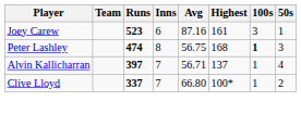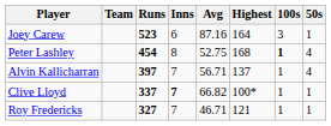Joey Carew | Highest: 161 -> 164
Peter Lashley | Runs: 474 -> 454
Peter Lashley | Avg: 56.75 -> 52.75
Peter Lashley | 50s: 3 -> 4
Clive Lloyd | Inns: normal -> bold
Clive Lloyd | Avg: 66.80 -> 66.82
Clive Lloyd | 50s: 2 -> 1
+ row: Roy Fredericks | 327 | 7 | 46.71 | 121 | 1 | 1
